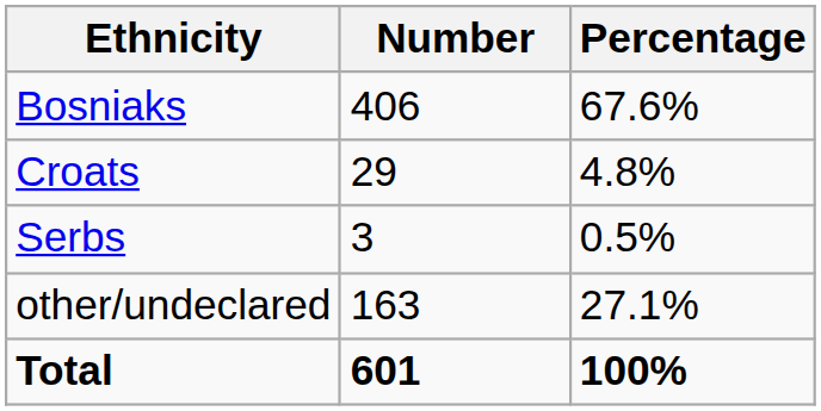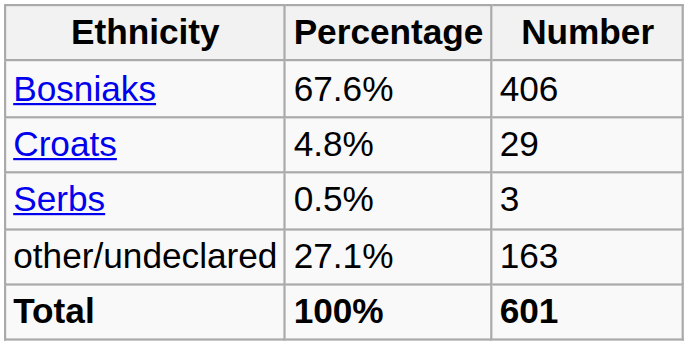columns swapped: Number <-> Percentage
